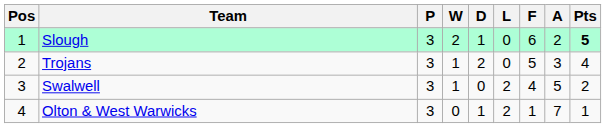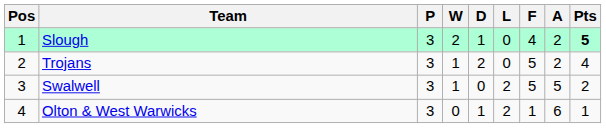Slough | F: 6 -> 4
Trojans | A: 3 -> 2
Swalwell | F: 4 -> 5
Olton & West Warwicks | A: 7 -> 6
